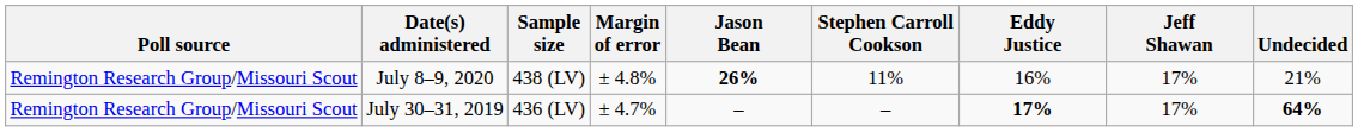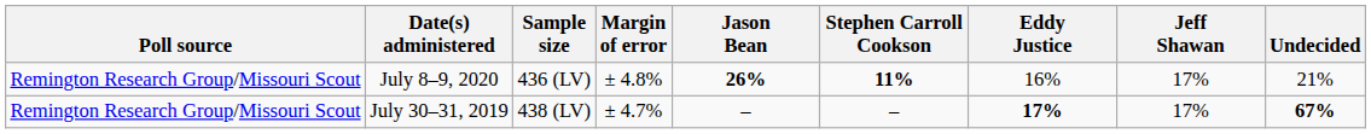July 8–9, 2020 | Sample size: 438 (LV) -> 436 (LV)
July 8–9, 2020 | Stephen Carroll Cookson: normal -> bold
July 30–31, 2019 | Sample size: 436 (LV) -> 438 (LV)
July 30–31, 2019 | Undecided: 64% -> 67%
